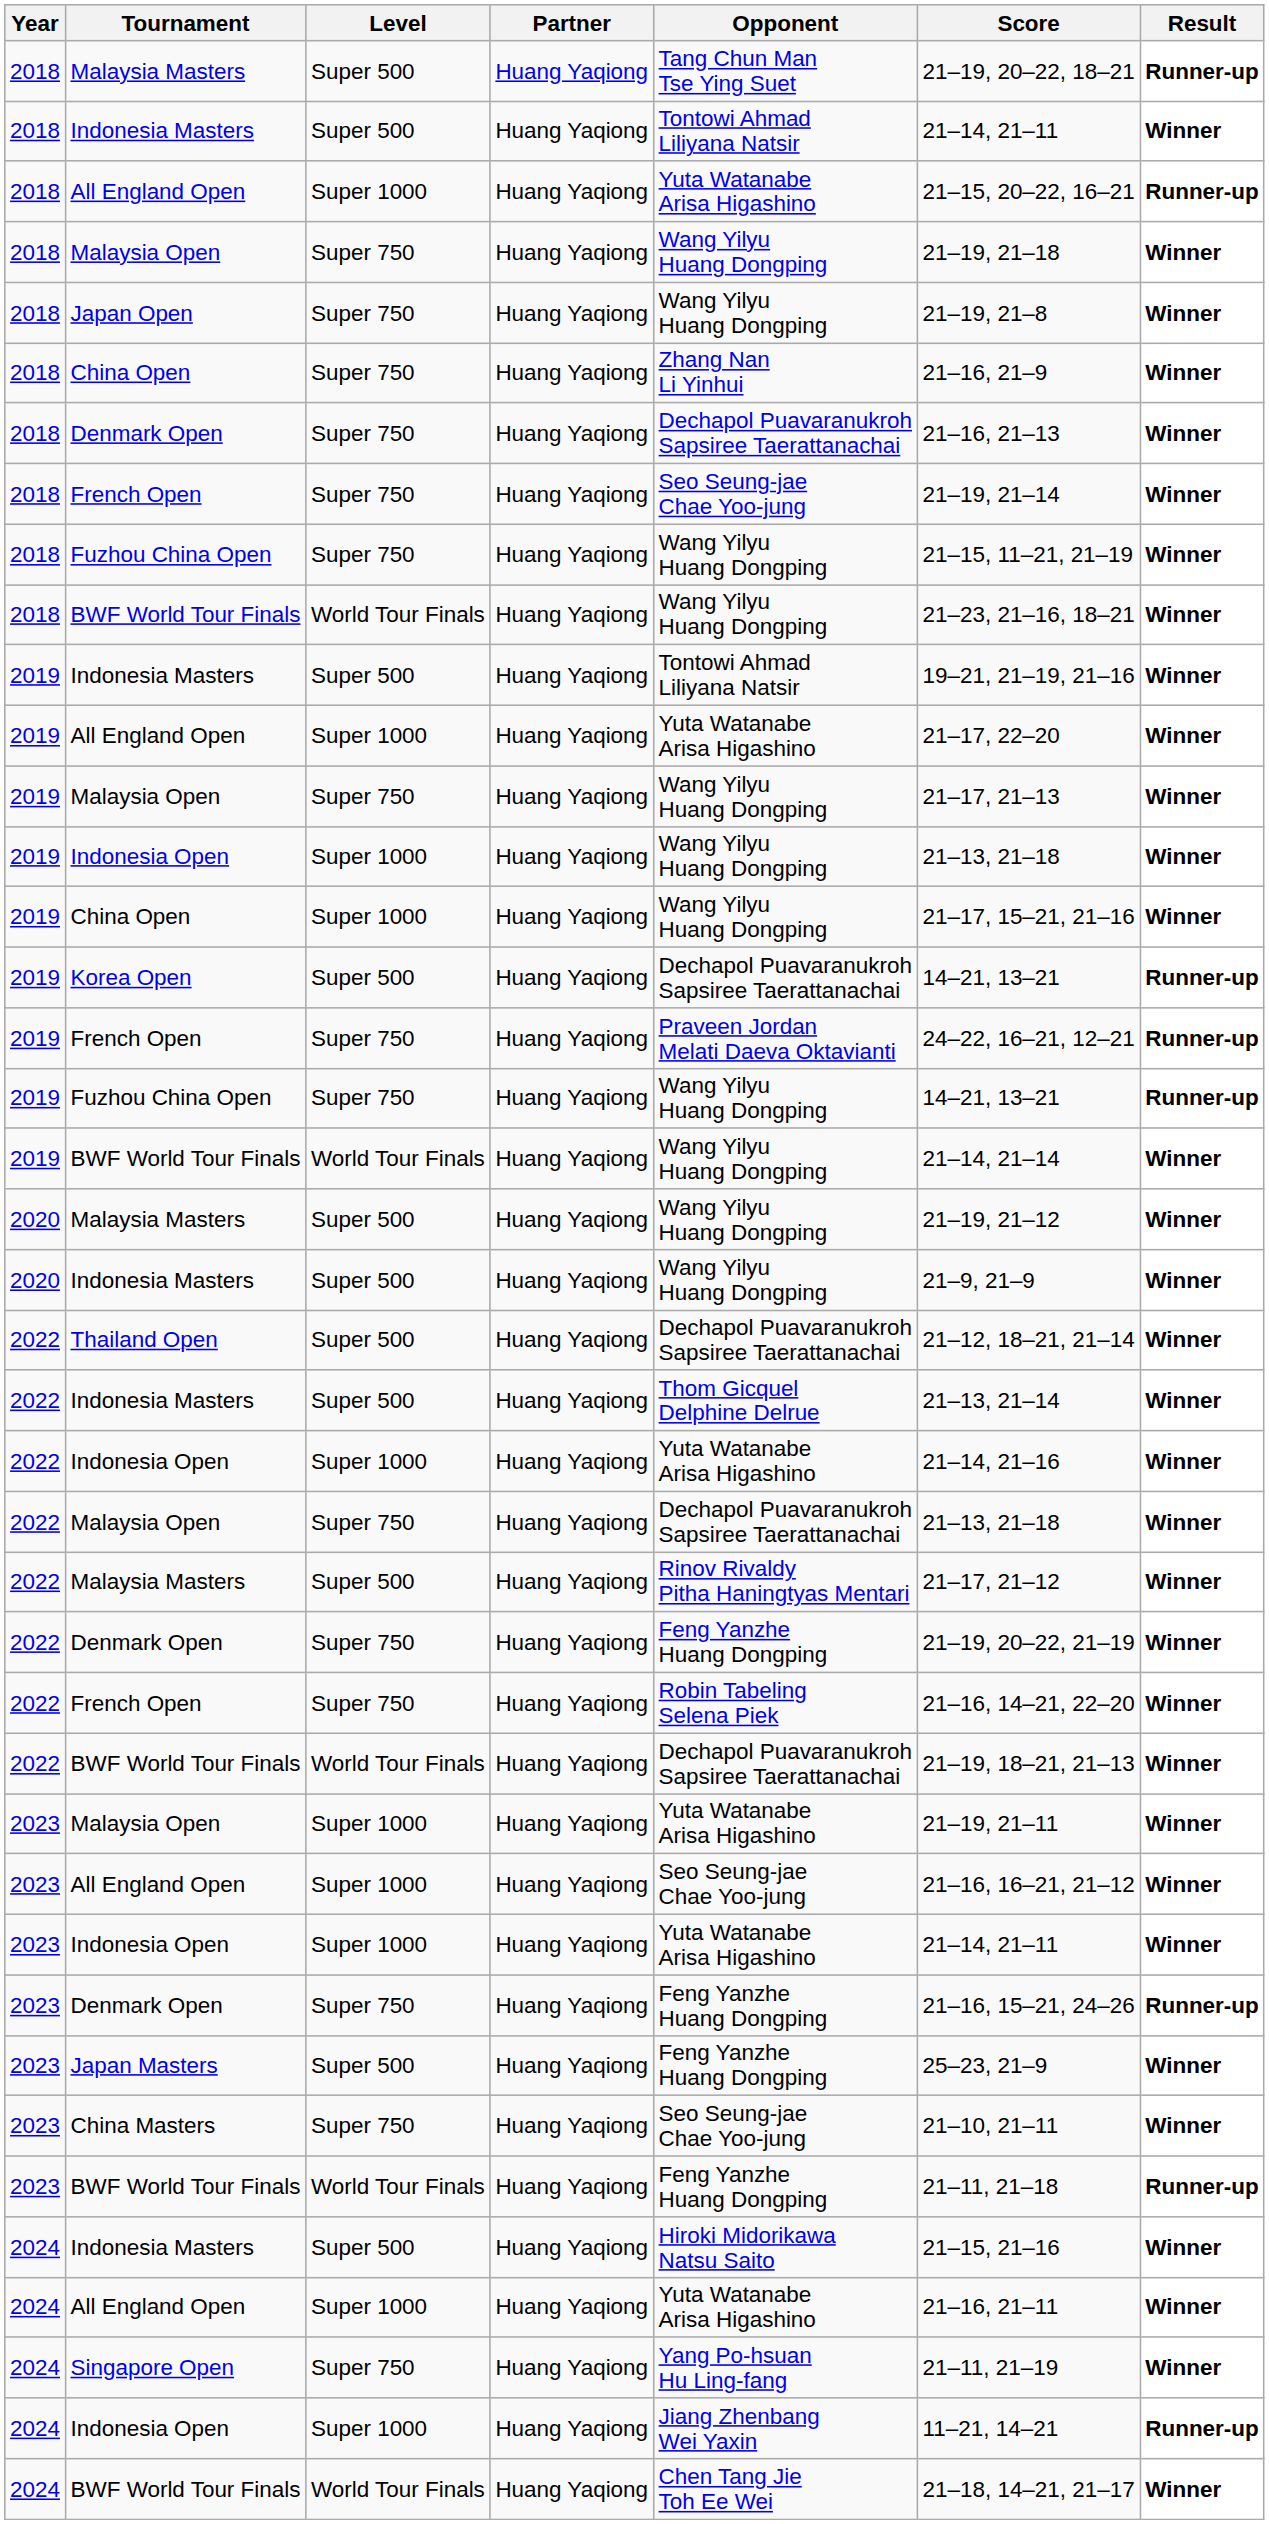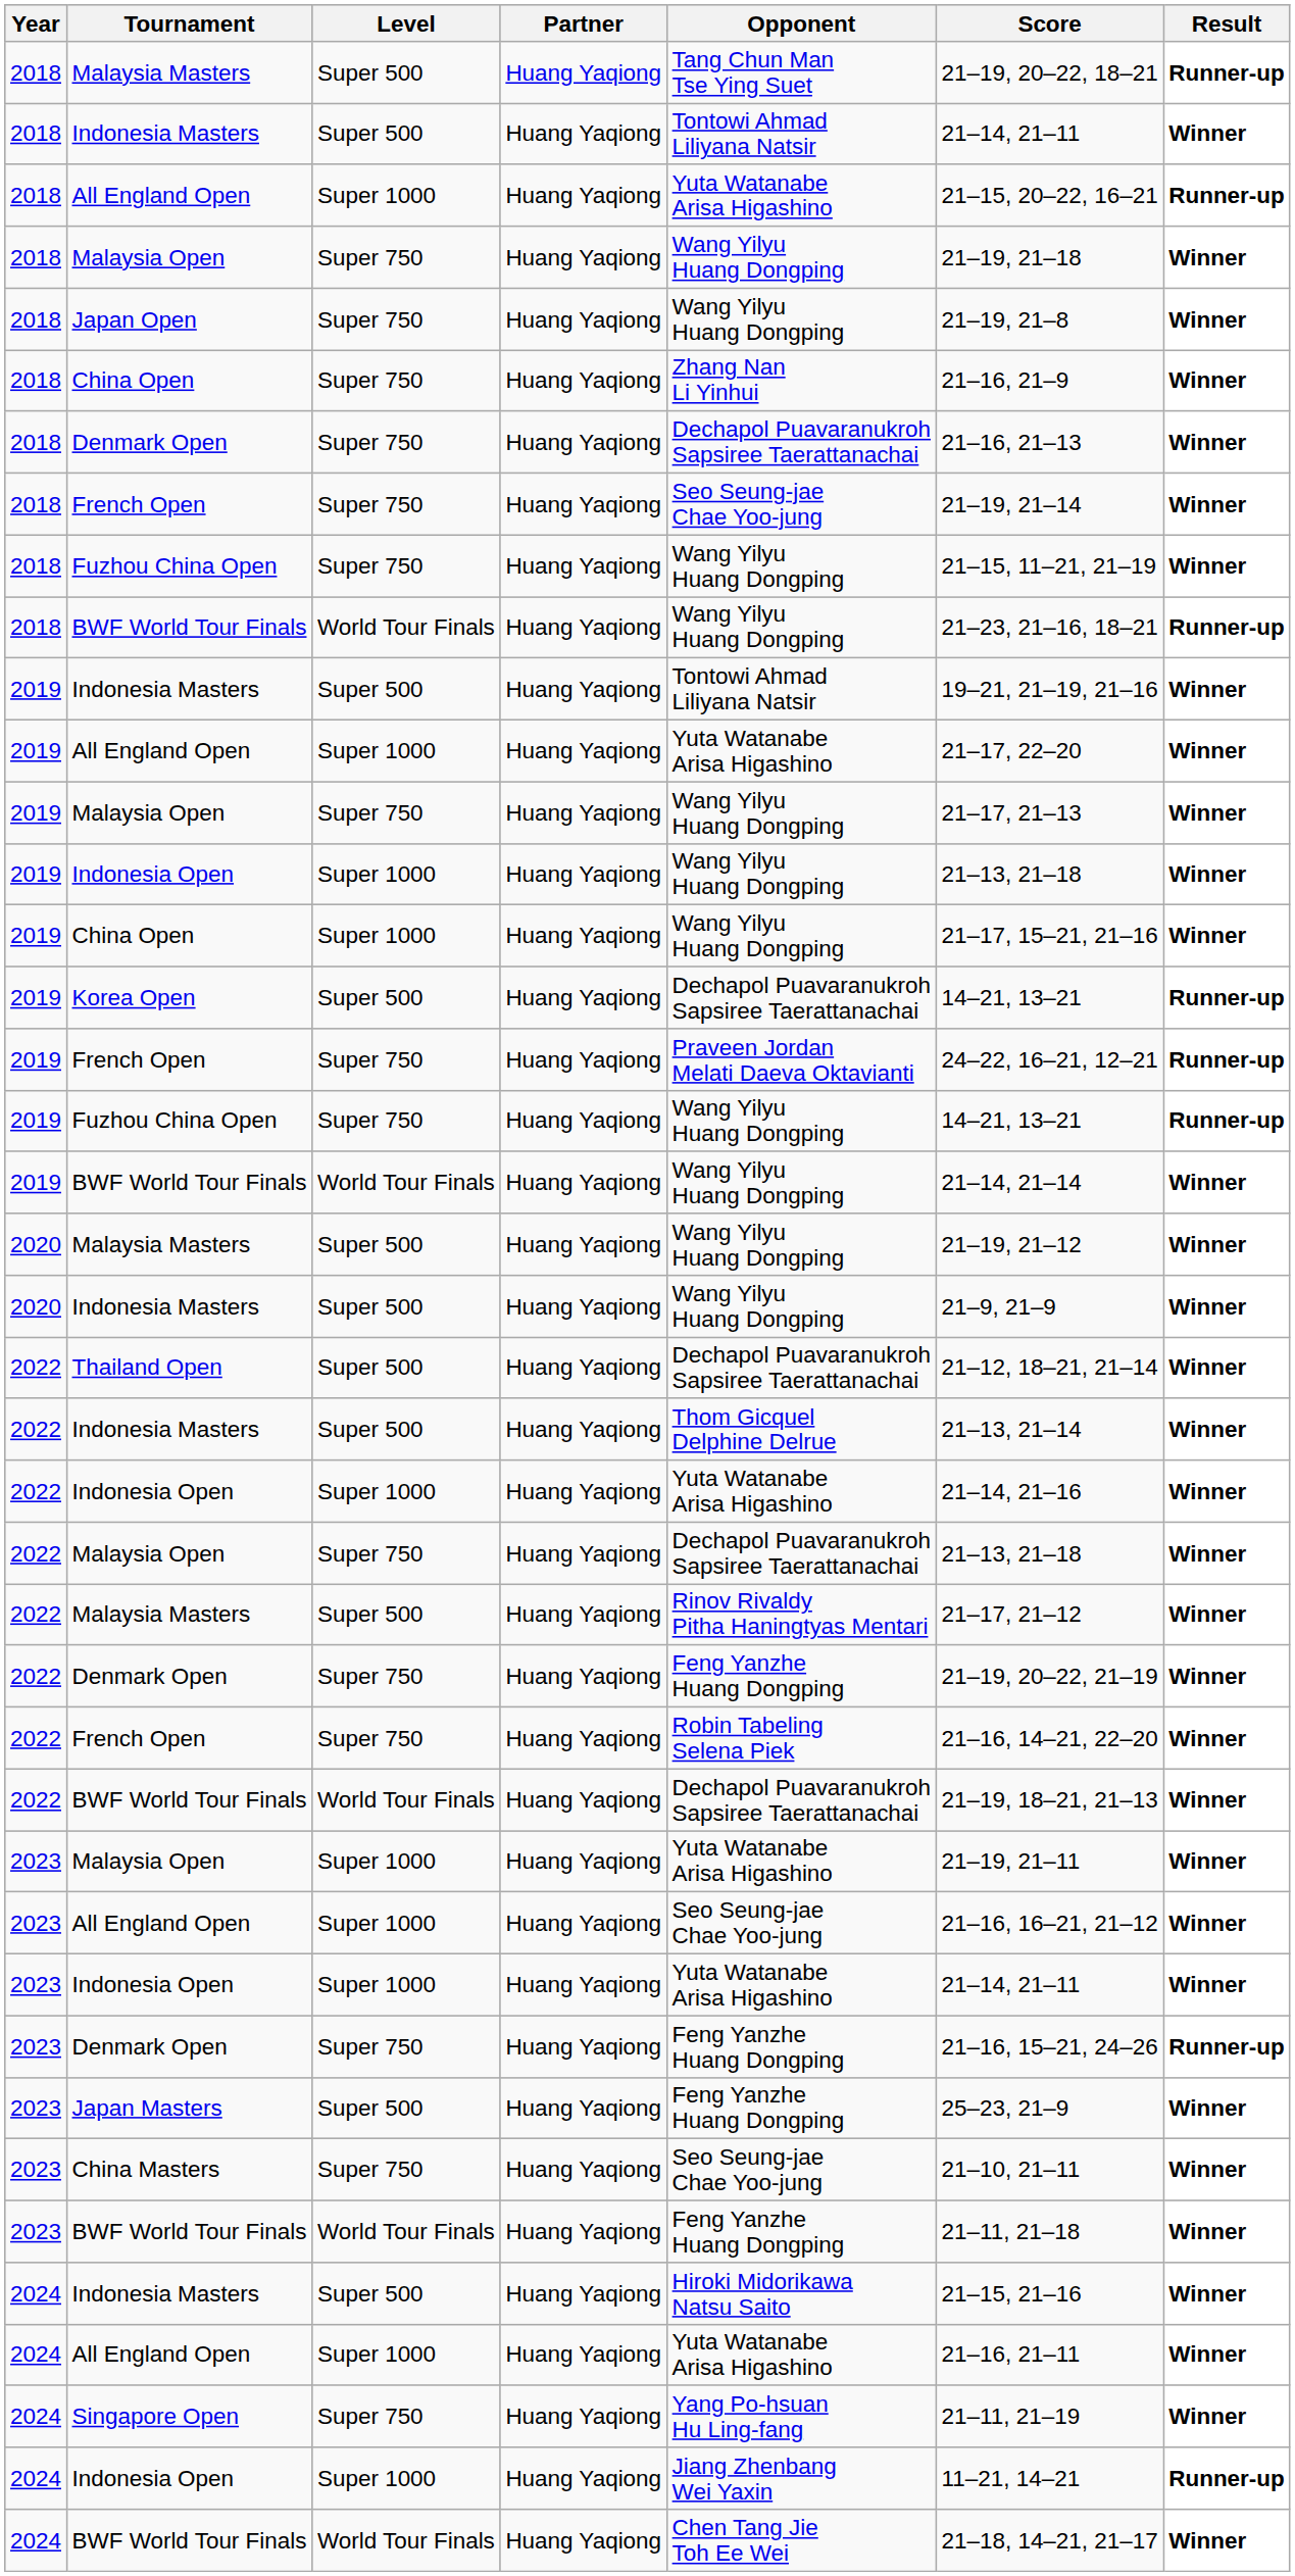2018 / BWF World Tour Finals | Result: Winner -> Runner-up
2023 / BWF World Tour Finals | Result: Runner-up -> Winner
